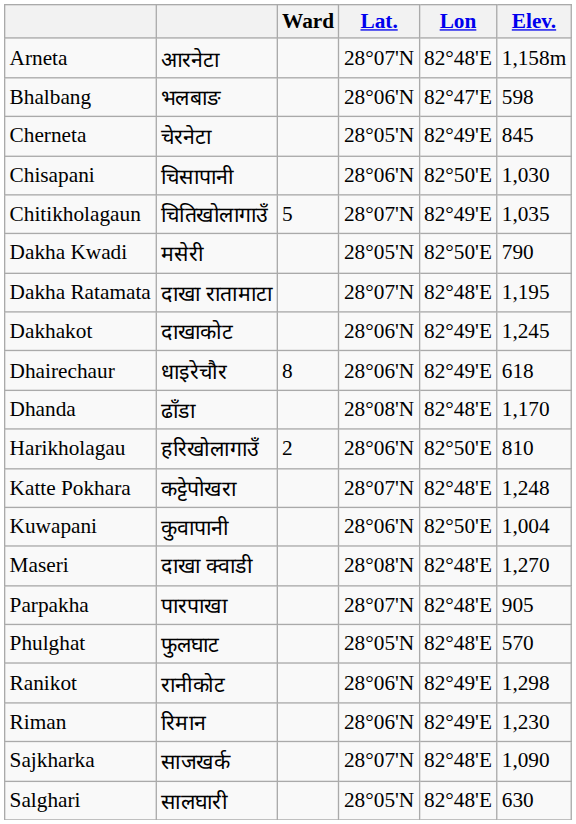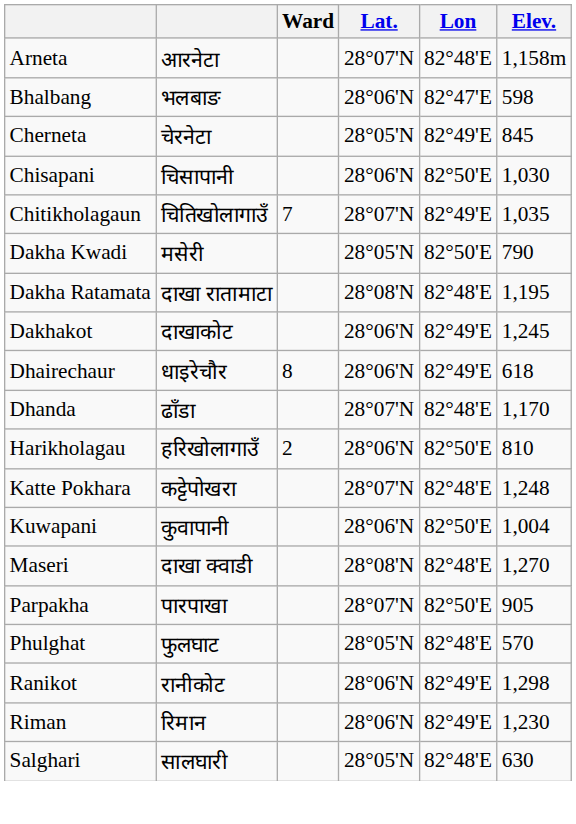Chitikholagaun | Ward: 5 -> 7
Dakha Ratamata | Lat.: 28°07'N -> 28°08'N
Dhanda | Lat.: 28°08'N -> 28°07'N
Parpakha | Lon: 82°48'E -> 82°50'E
- row: Sajkharka | साजखर्क | 28°07'N | 82°48'E | 1,090
